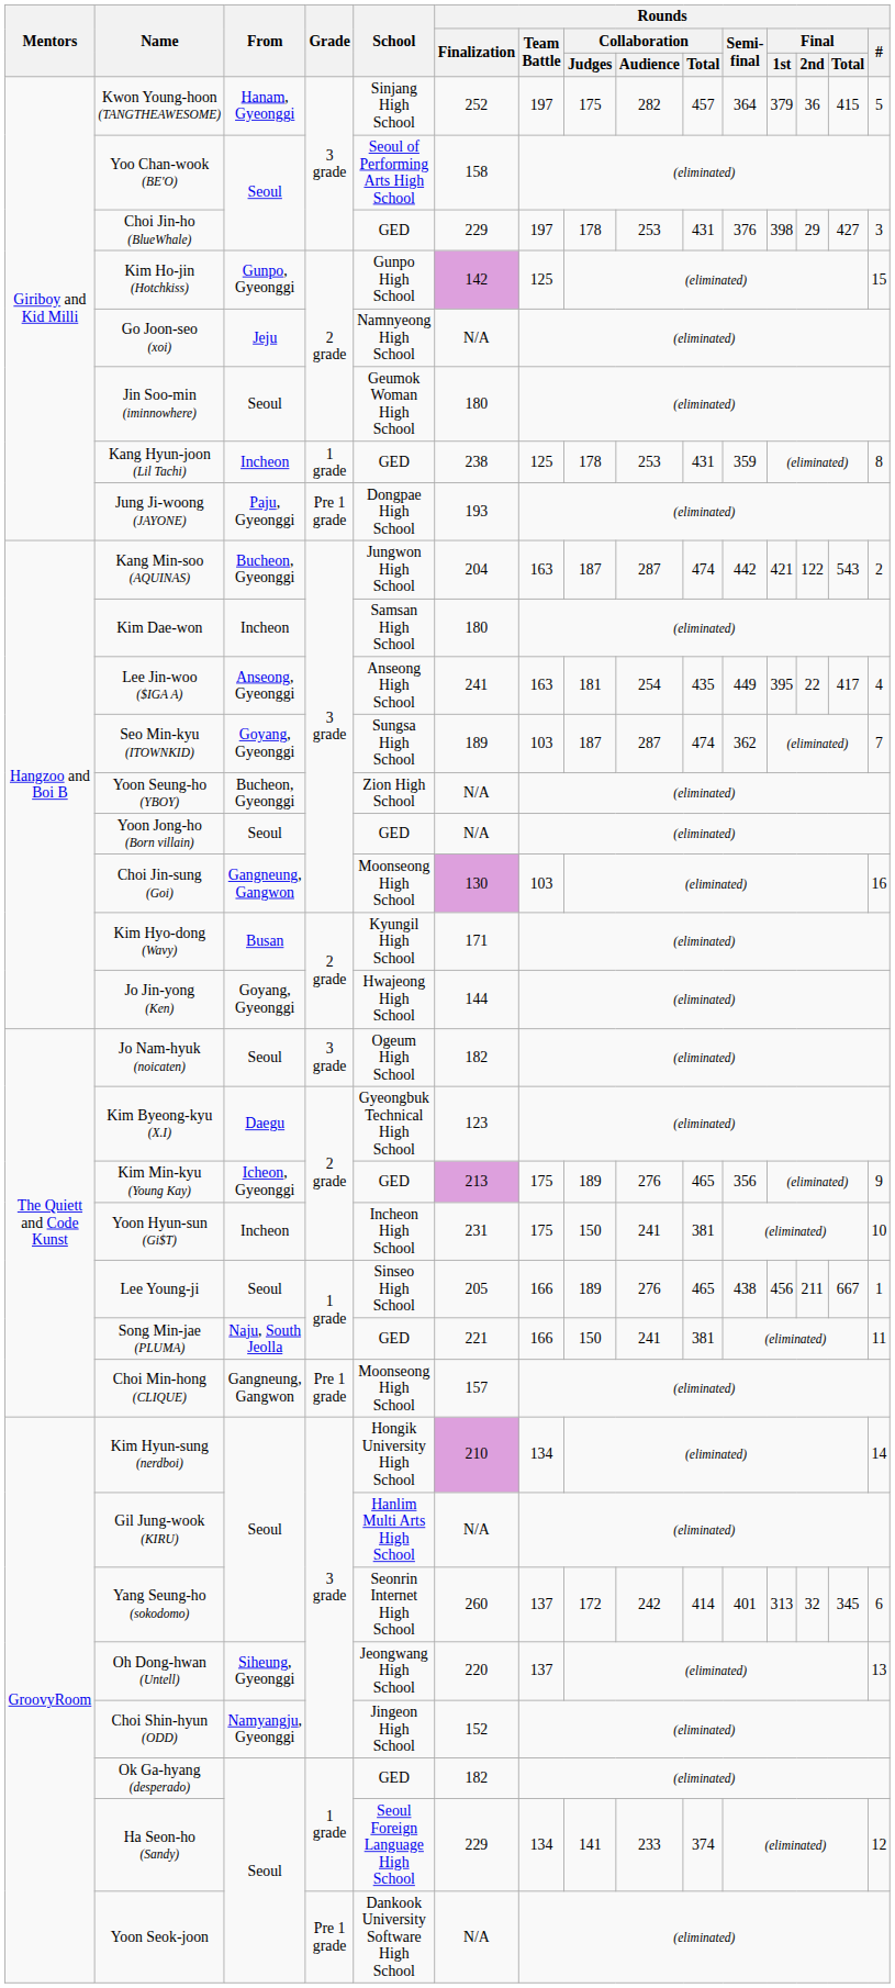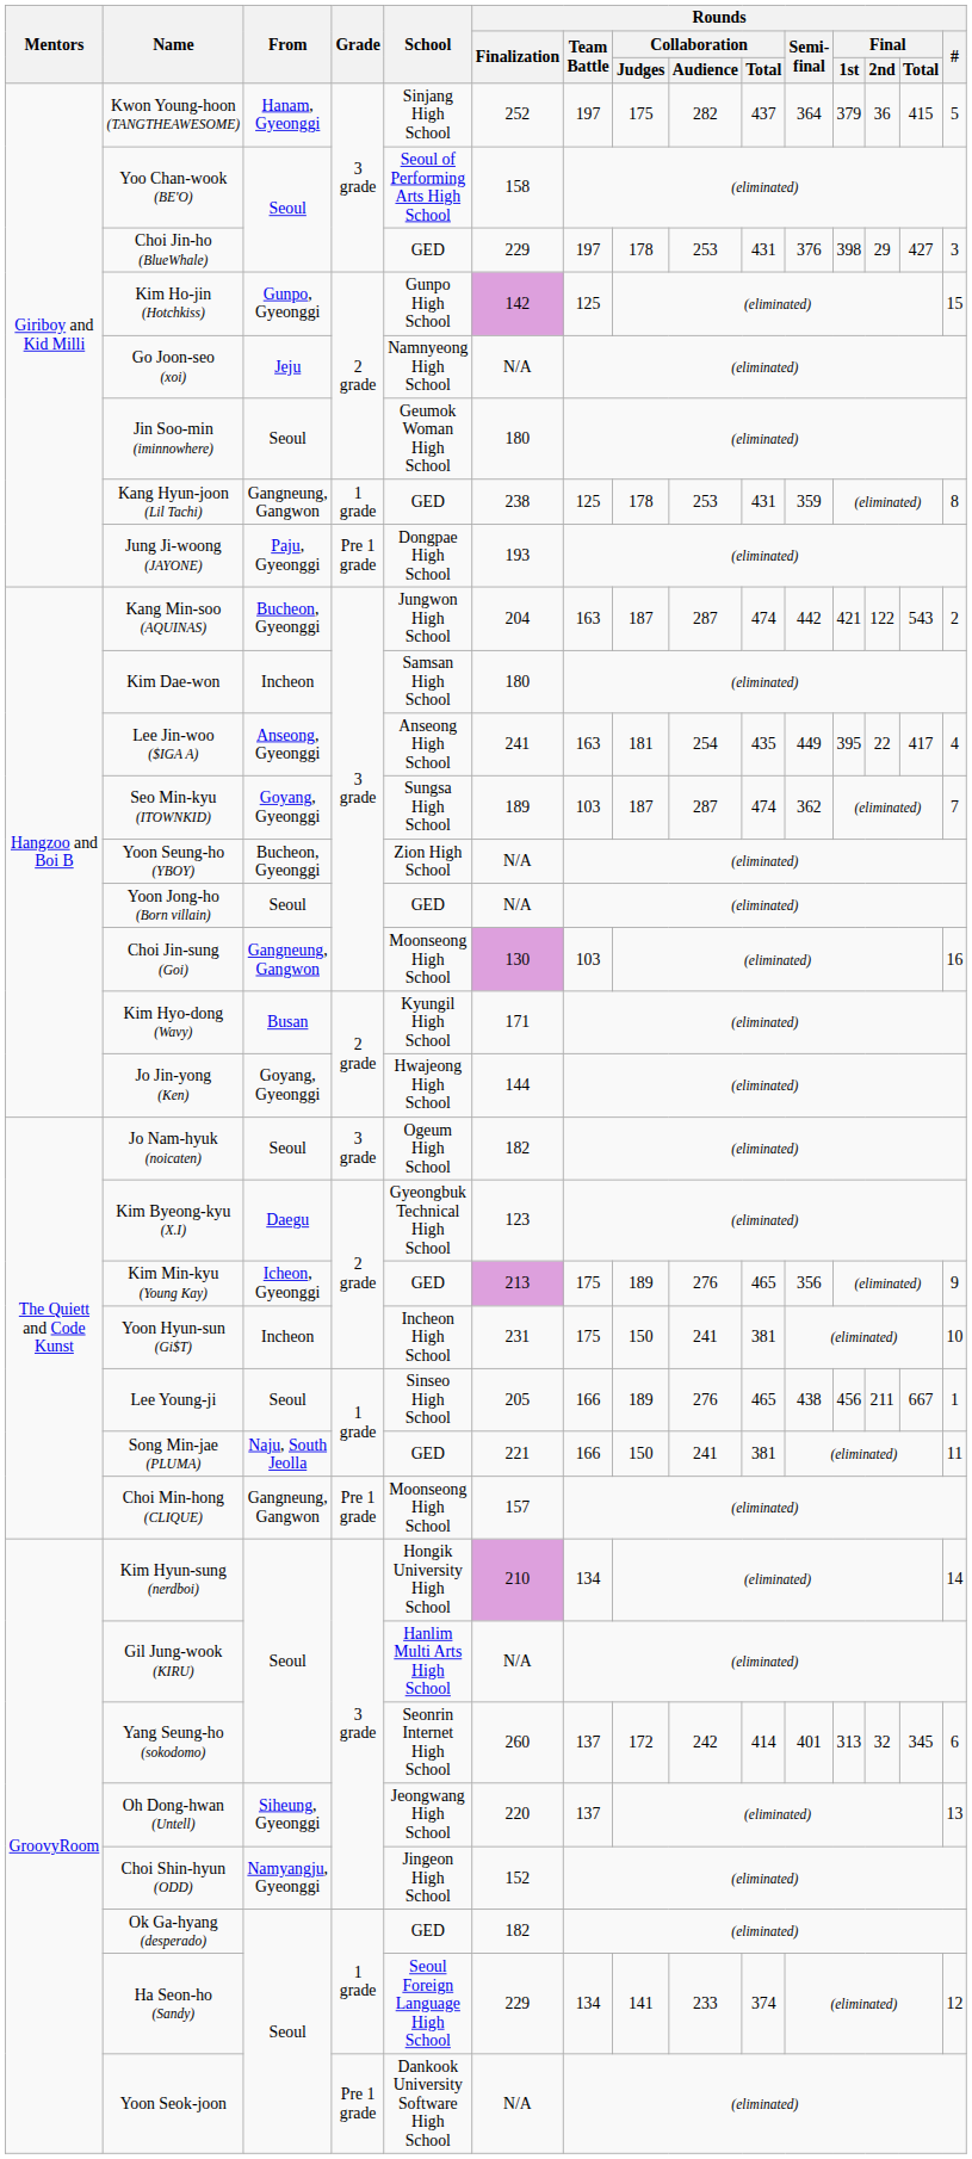Kwon Young-hoon (TANGTHEAWESOME) | Rounds / Collaboration / Total: 457 -> 437
Kang Hyun-joon (Lil Tachi) | From: Incheon -> Gangneung, Gangwon
